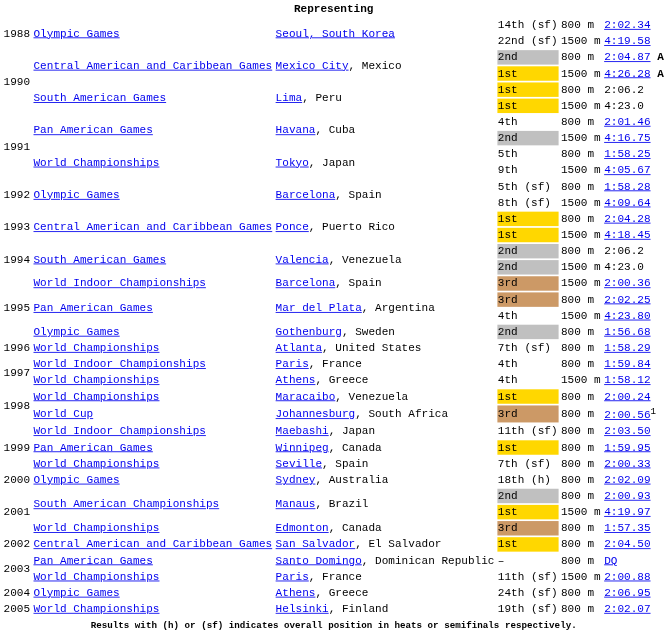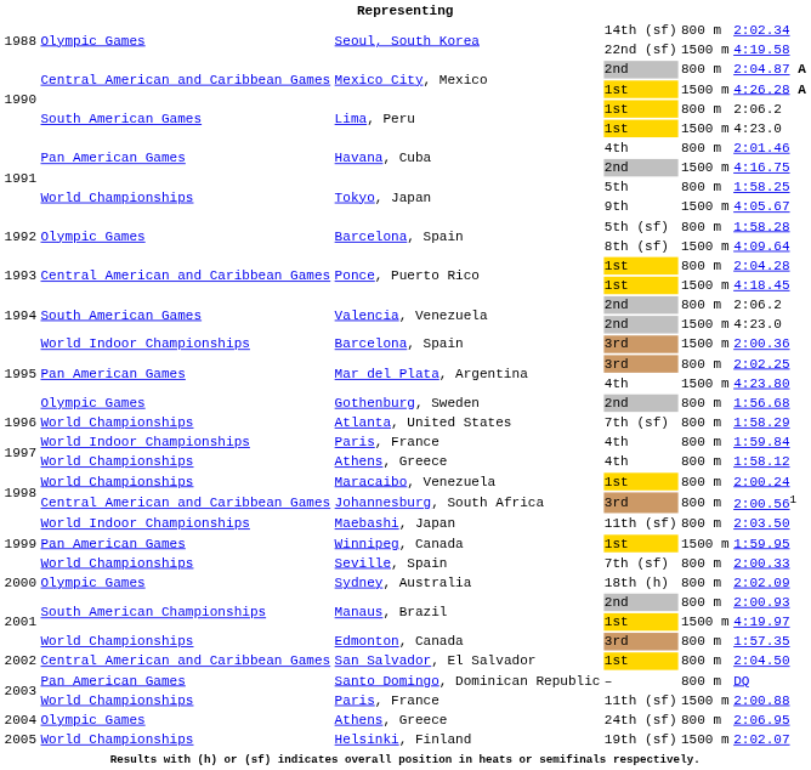Athens, Greece / 4th | column 5: 1500 m -> 800 m
Johannesburg, South Africa | column 2: World Cup -> Central American and Caribbean Games
Winnipeg, Canada | column 5: 800 m -> 1500 m
Helsinki, Finland | column 5: 800 m -> 1500 m
